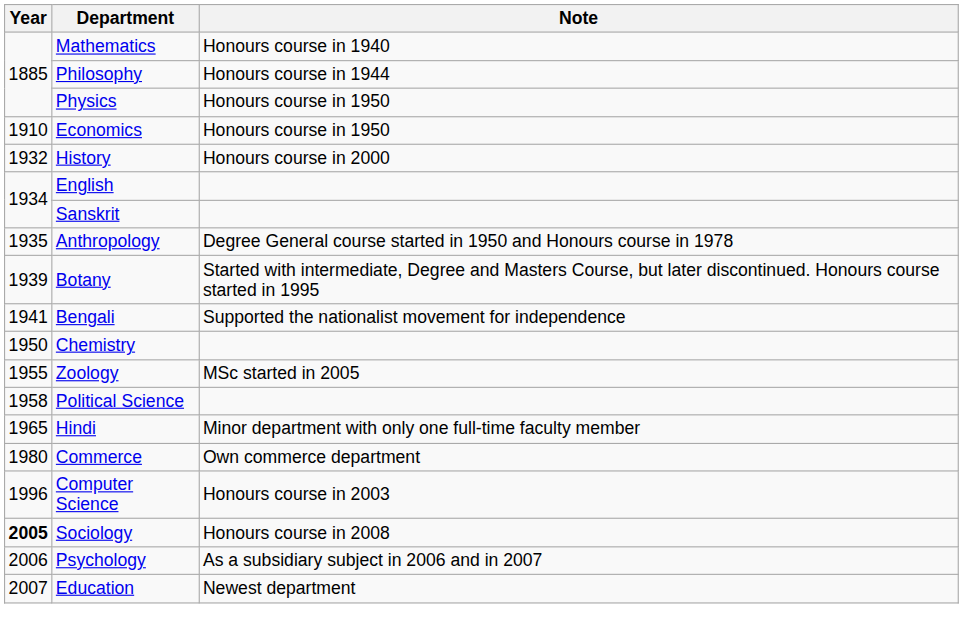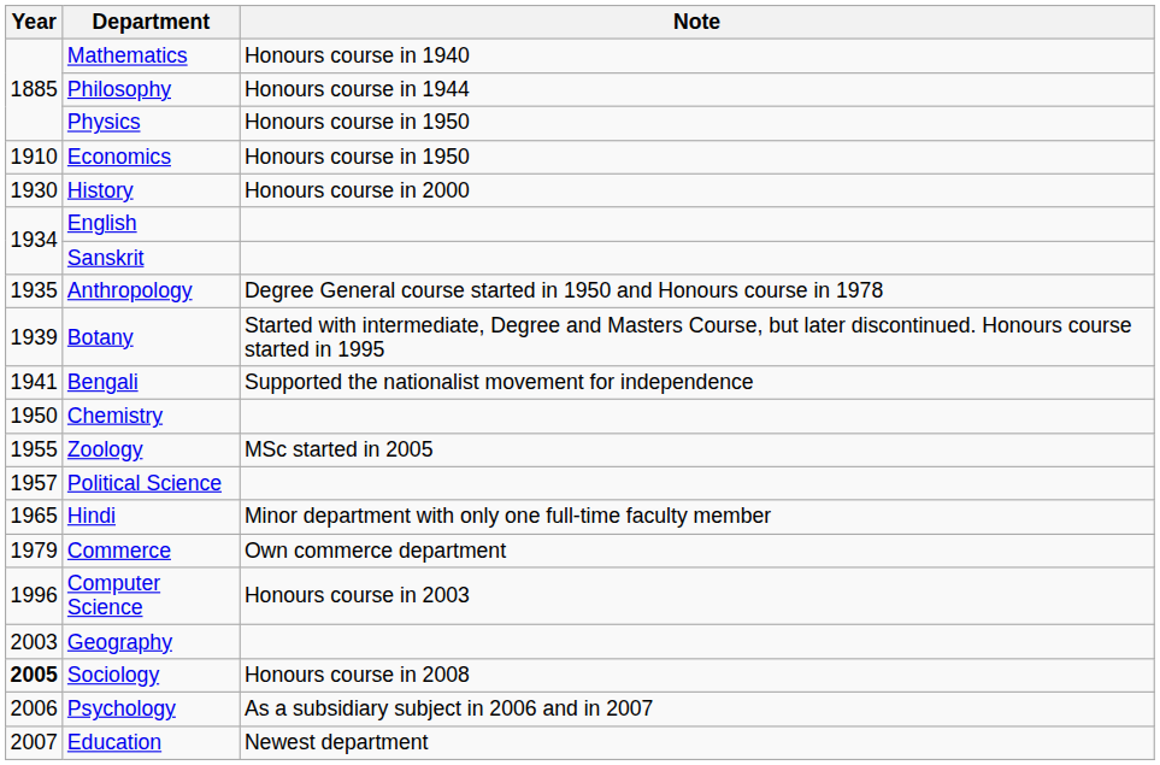History | Year: 1932 -> 1930
Political Science | Year: 1958 -> 1957
Commerce | Year: 1980 -> 1979
+ row: 2003 | Geography
